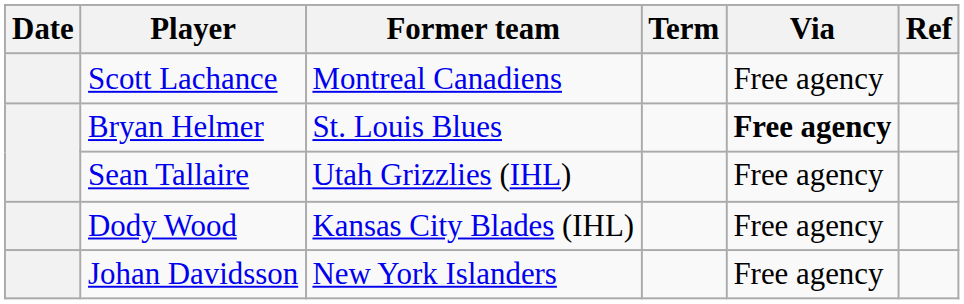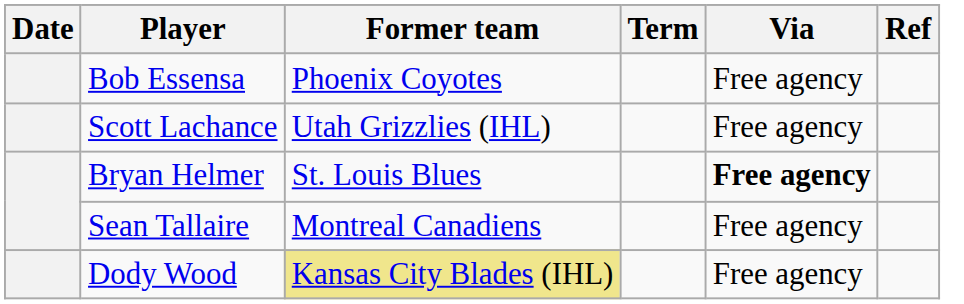+ row: Bob Essensa | Phoenix Coyotes | Free agency
Scott Lachance | Former team: Montreal Canadiens -> Utah Grizzlies (IHL)
Sean Tallaire | Former team: Utah Grizzlies (IHL) -> Montreal Canadiens
Dody Wood | Former team: no background -> khaki background
- row: Johan Davidsson | New York Islanders | Free agency
